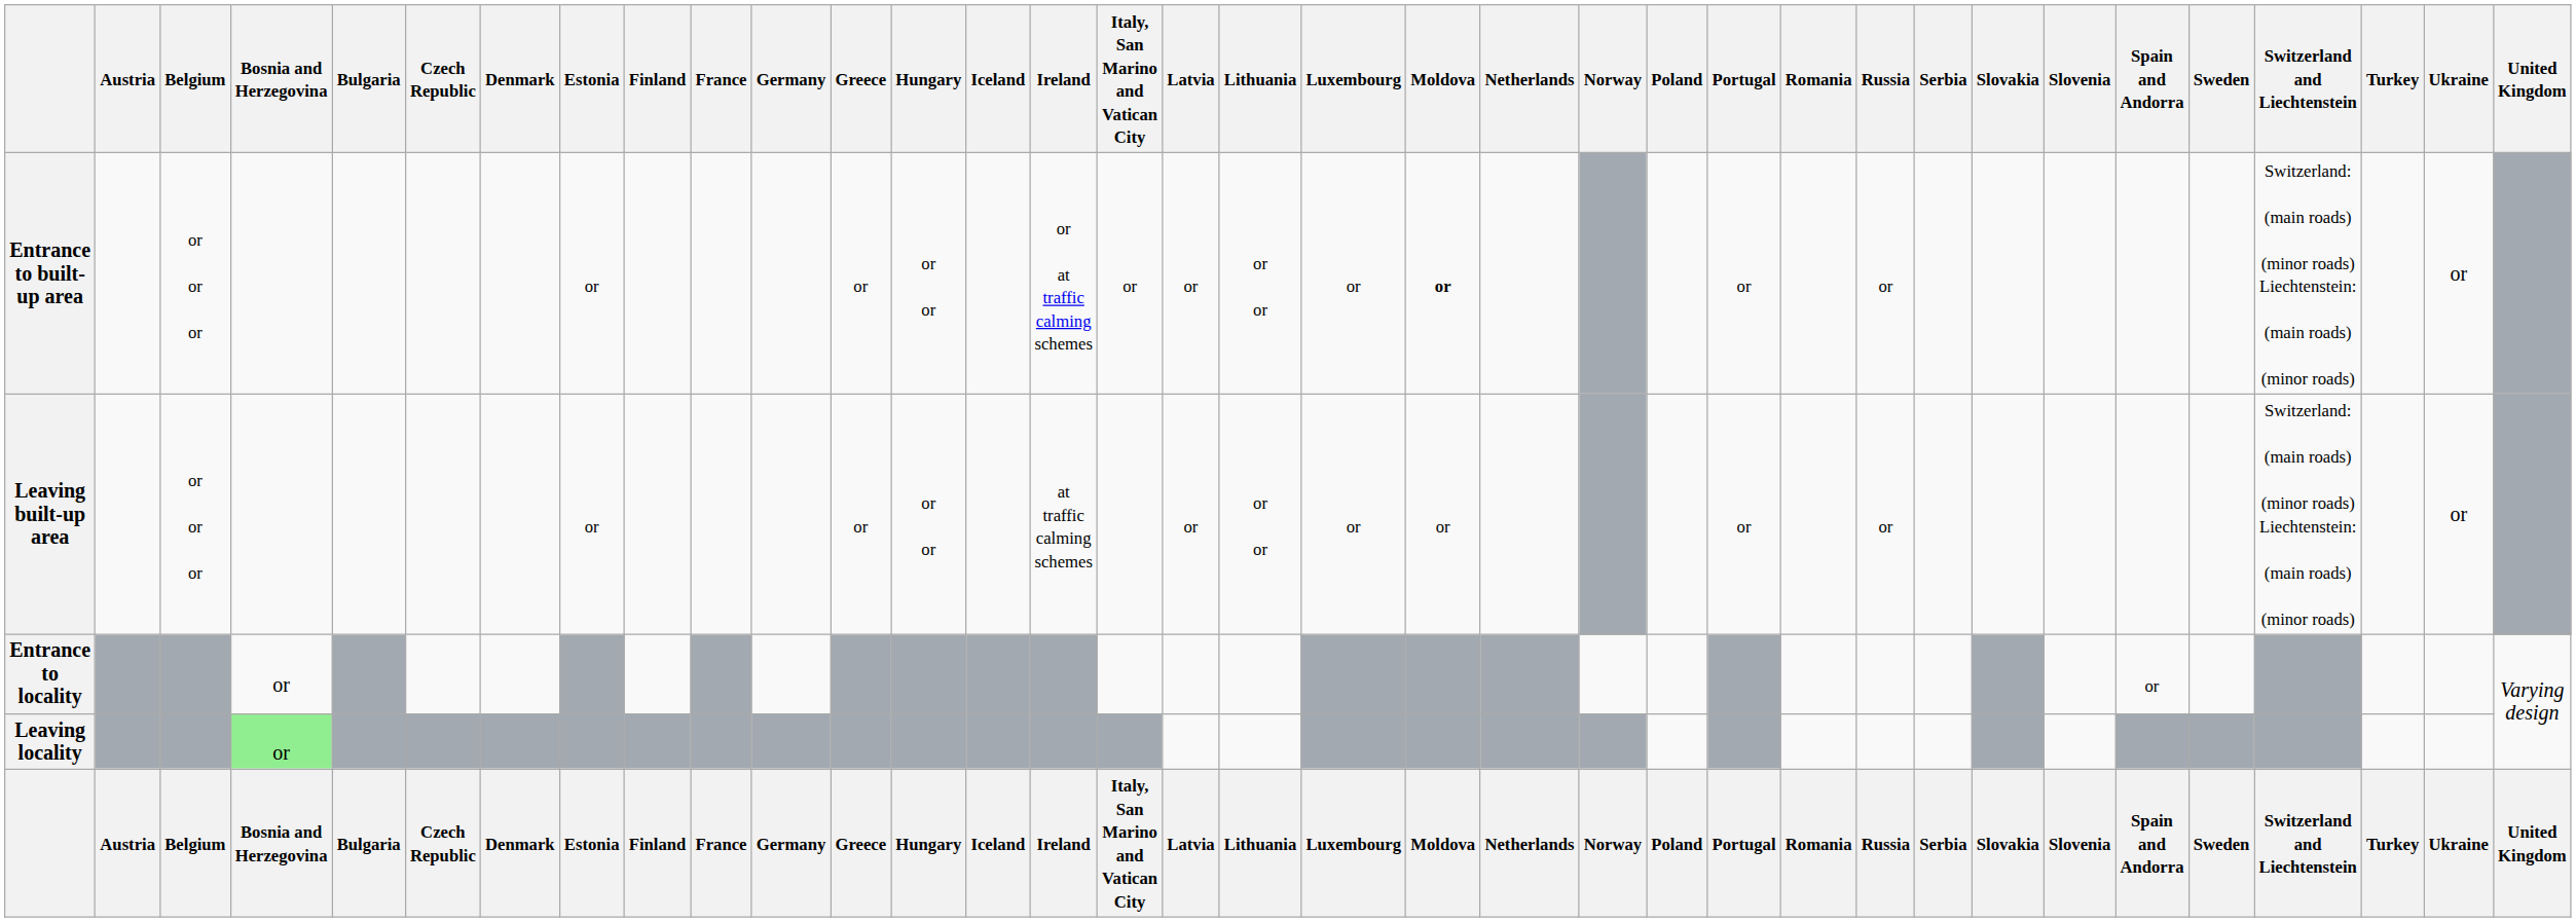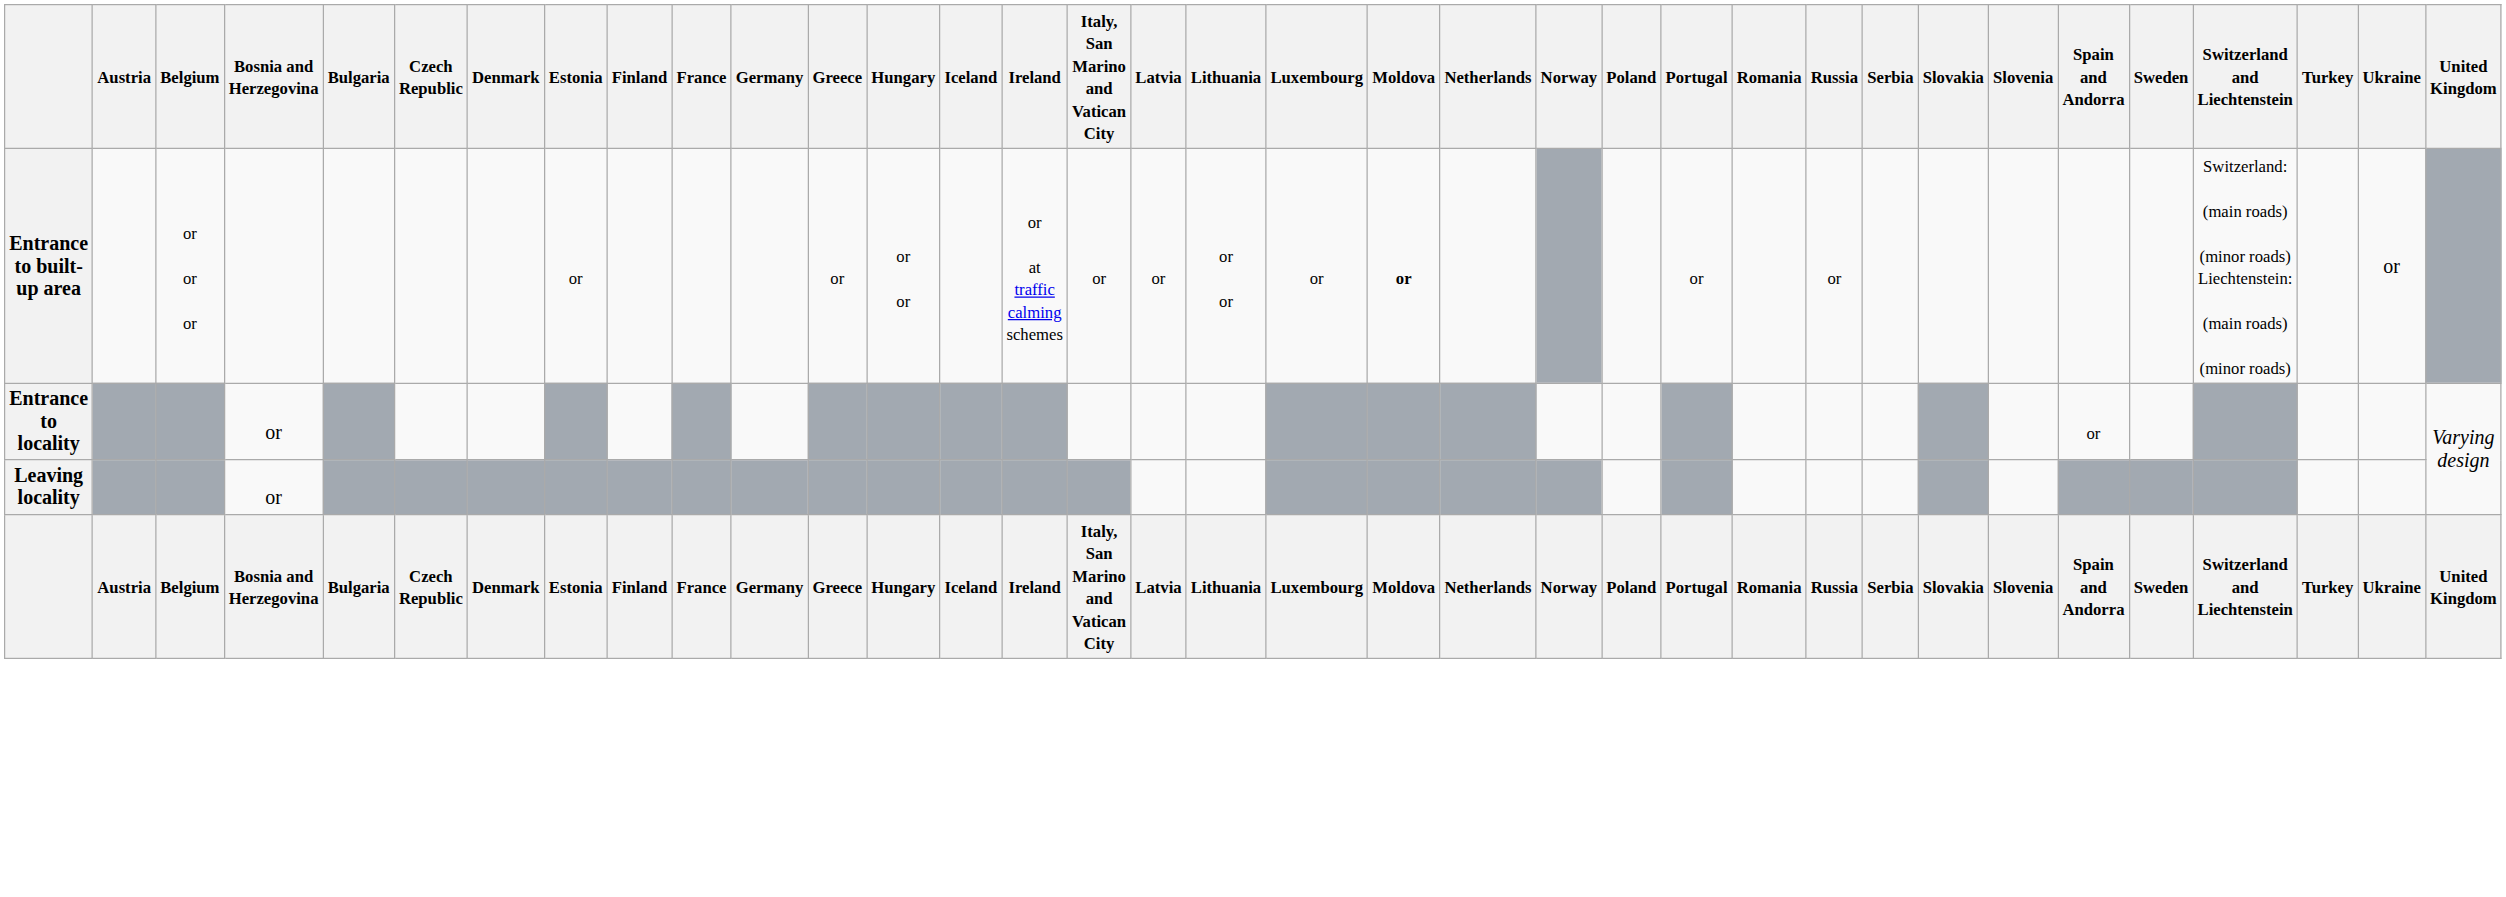- row: Leaving built-up area | or or or | or | or | or or | at traffic calming schemes | or | or or | or | or | or | or | Switzerland: (main roads) (minor roads) Liechtenstein: (main roads) (minor roads) | or
Leaving locality | Bosnia and Herzegovina: lightgreen background -> no background
